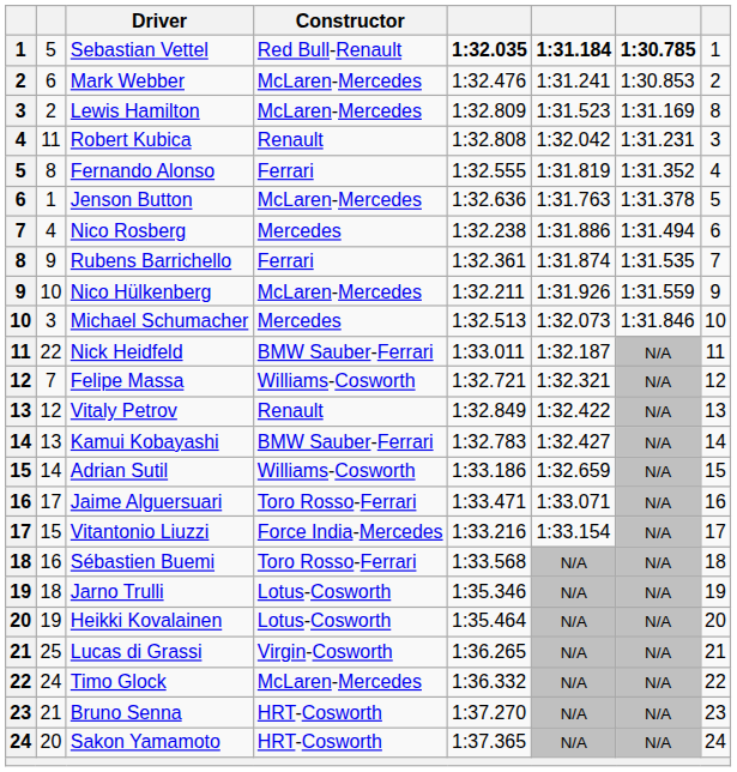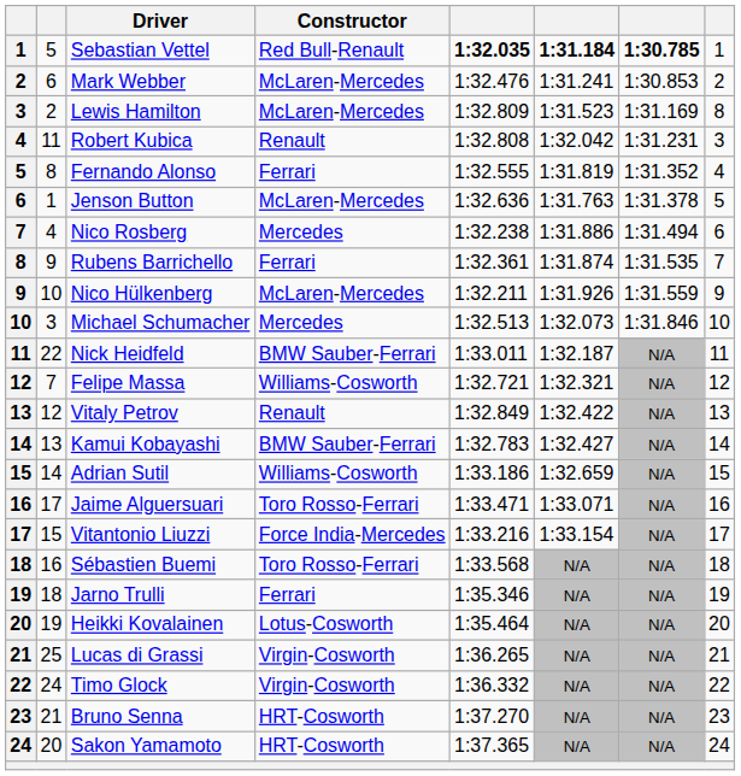Jarno Trulli | Constructor: Lotus-Cosworth -> Ferrari
Timo Glock | Constructor: McLaren-Mercedes -> Virgin-Cosworth
